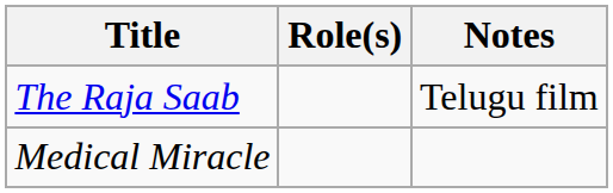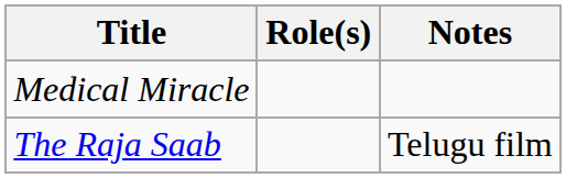rows swapped: Medical Miracle <-> The Raja Saab
